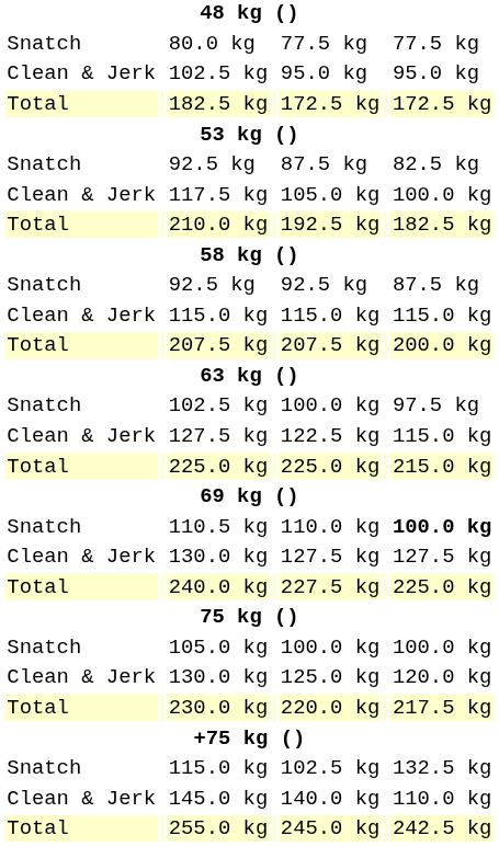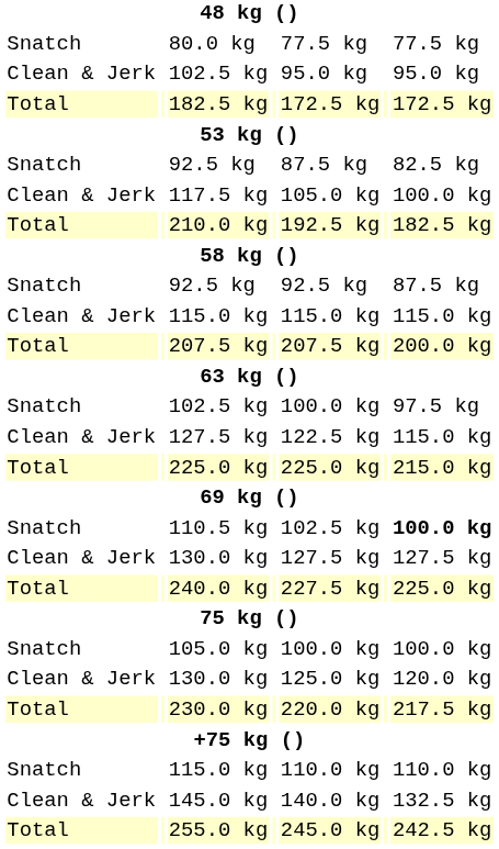110.5 kg | column 5: 110.0 kg -> 102.5 kg
Snatch / 115.0 kg | column 5: 102.5 kg -> 110.0 kg
Snatch / 115.0 kg | column 7: 132.5 kg -> 110.0 kg
145.0 kg | column 7: 110.0 kg -> 132.5 kg
